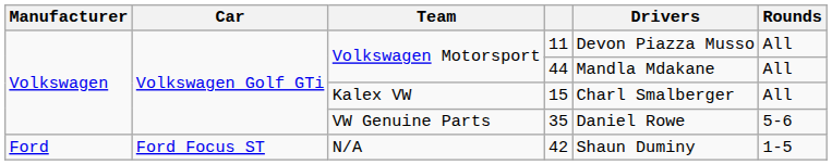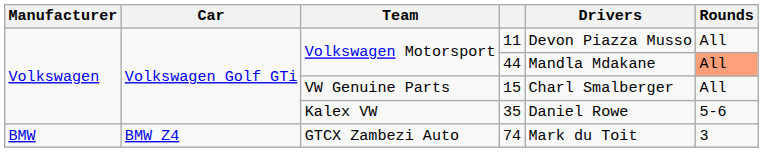44 | Rounds: no background -> lightsalmon background
15 | Team: Kalex VW -> VW Genuine Parts
35 | Team: VW Genuine Parts -> Kalex VW
- row: Ford | Ford Focus ST | N/A | 42 | Shaun Duminy | 1-5
+ row: BMW | BMW Z4 | GTCX Zambezi Auto | 74 | Mark du Toit | 3
